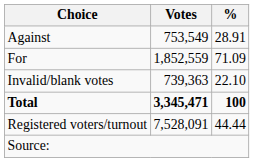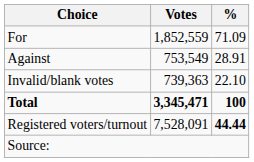rows swapped: For <-> Against
Registered voters/turnout | %: normal -> bold
